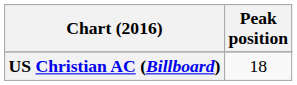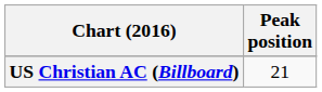US Christian AC (Billboard) | Peak position: 18 -> 21
